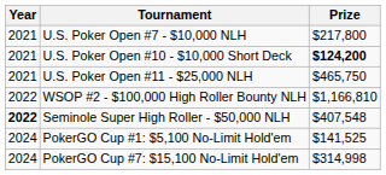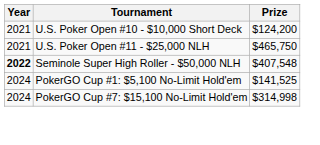- row: 2021 | U.S. Poker Open #7 - $10,000 NLH | $217,800
U.S. Poker Open #10 - $10,000 Short Deck | Prize: bold -> normal
- row: 2022 | WSOP #2 - $100,000 High Roller Bounty NLH | $1,166,810
